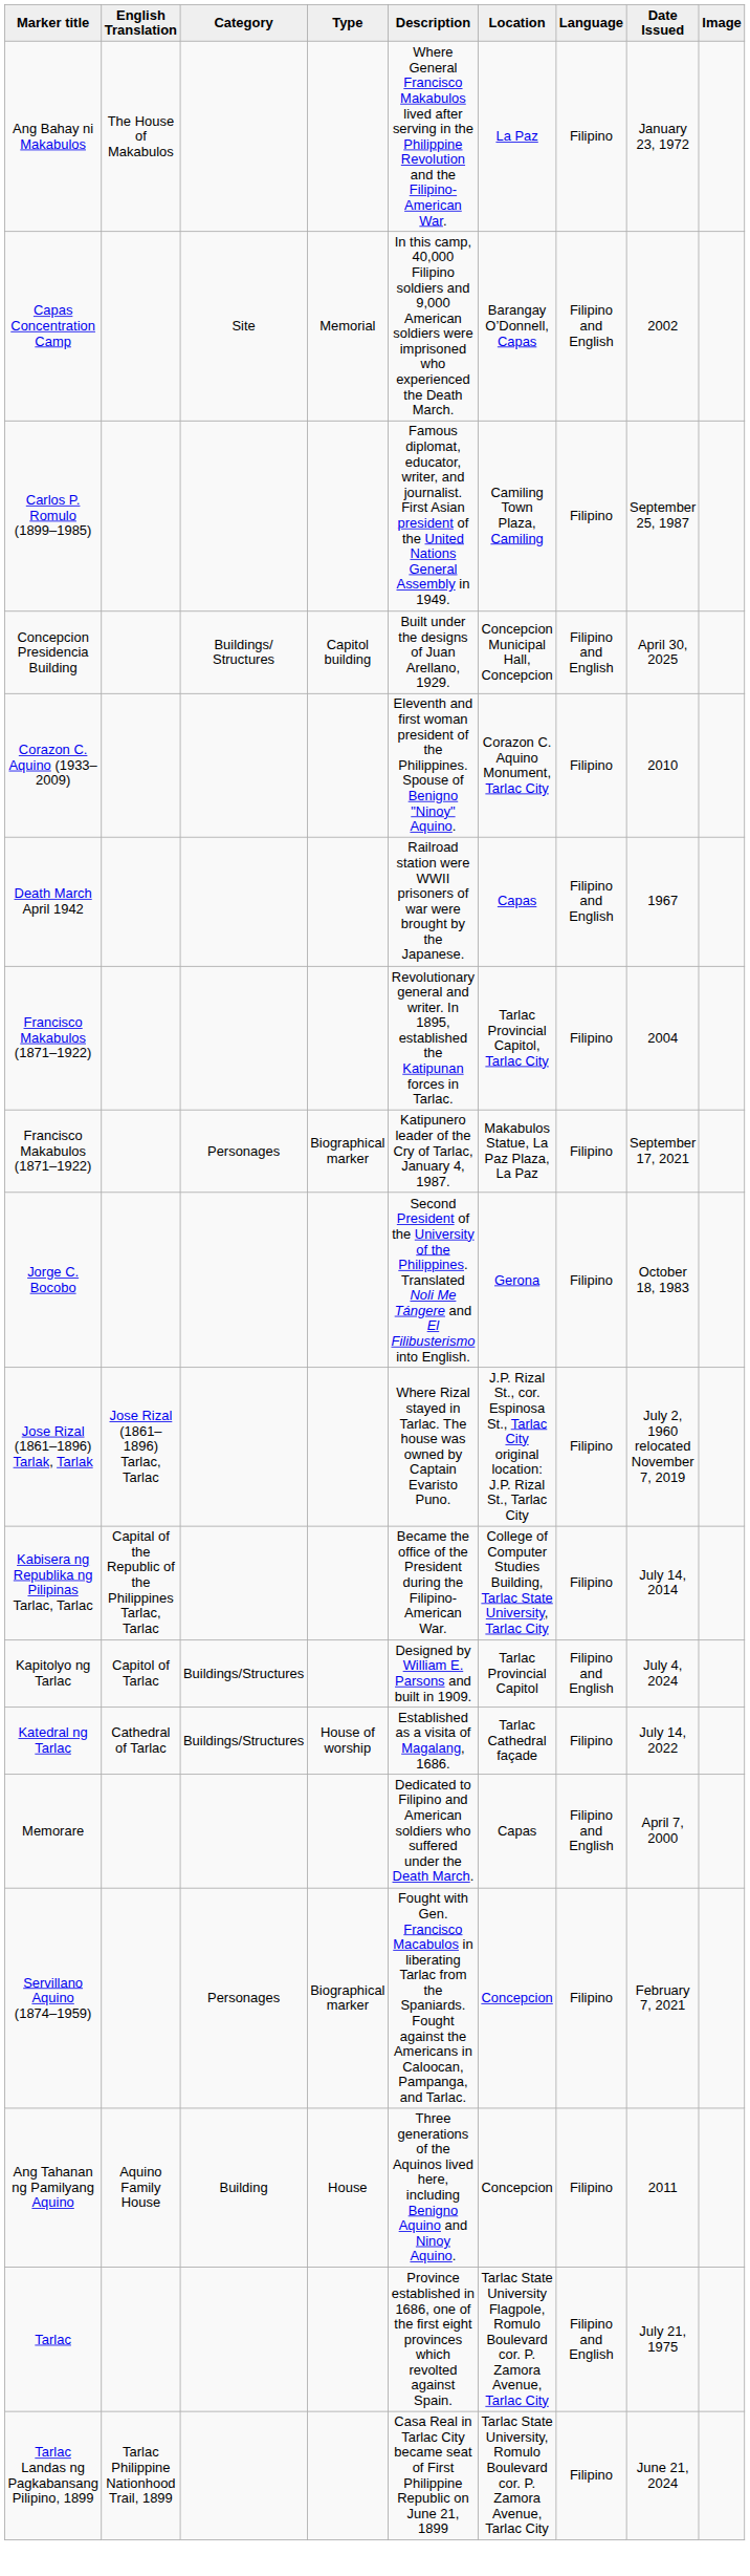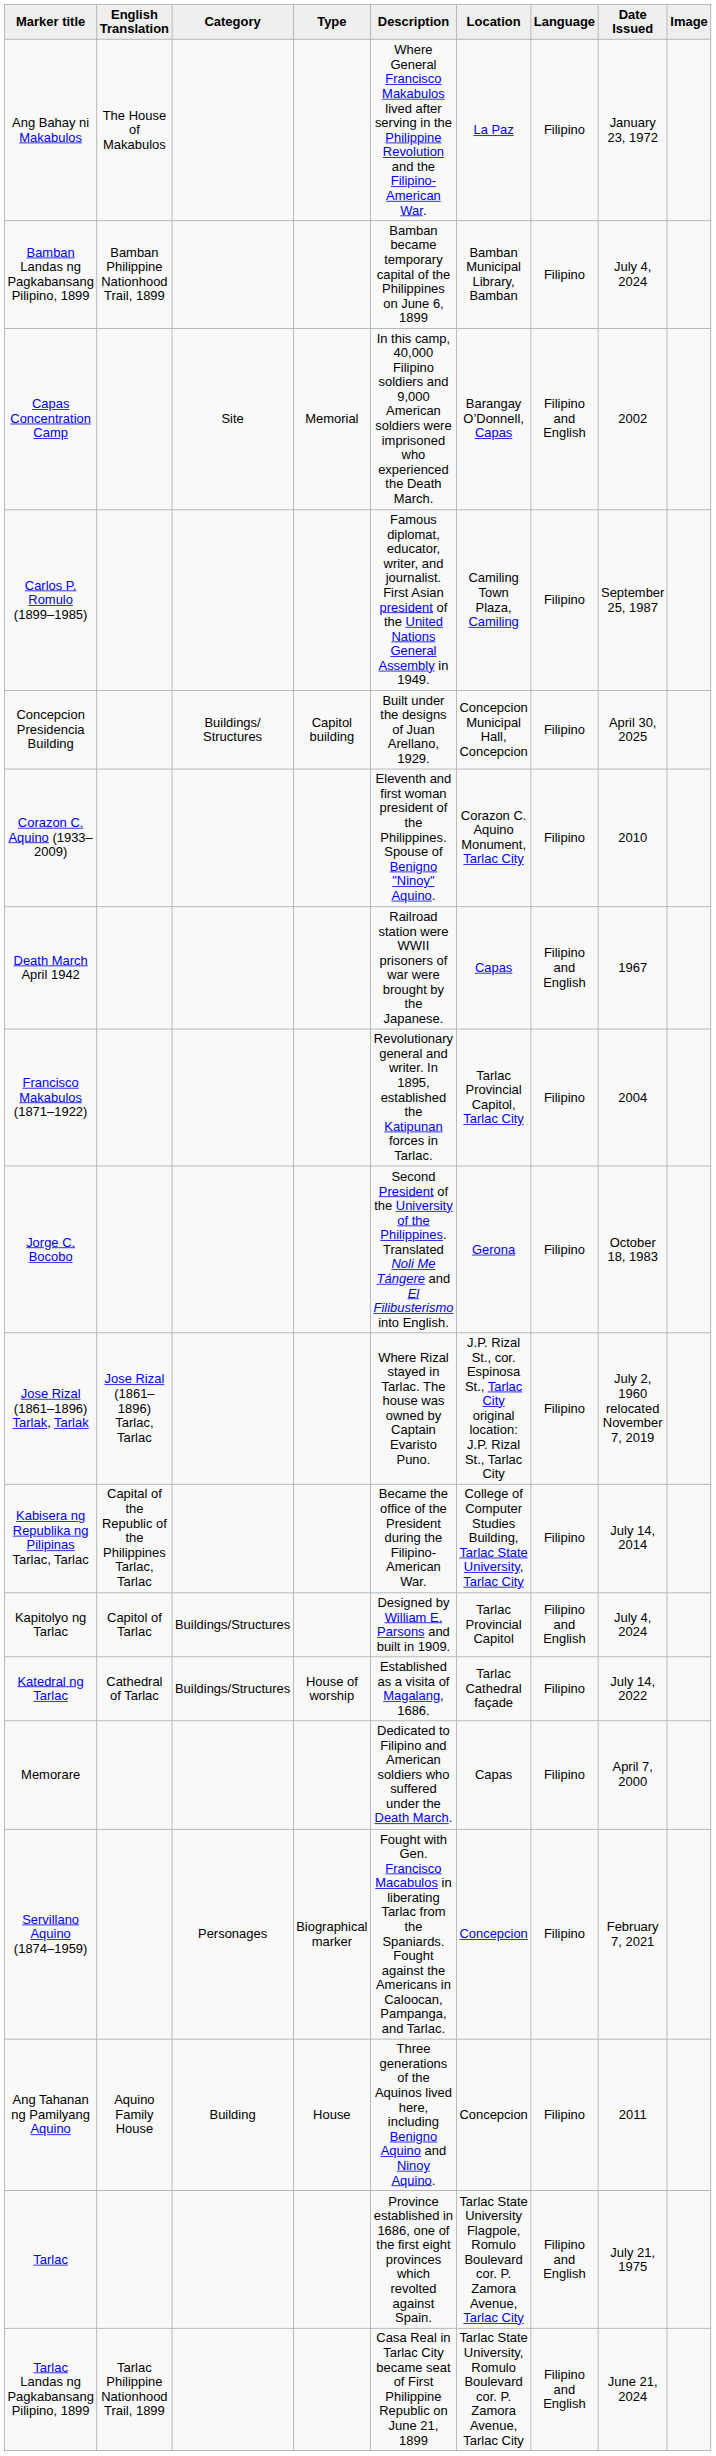+ row: Bamban Landas ng Pagkabansang Pilipino, 1899 | Bamban Philippine Nationhood Trail, 1899 | Bamban became temporary capital of the Philippines on June 6, 1899 | Bamban Municipal Library, Bamban | Filipino | July 4, 2024
Concepcion Presidencia Building | Language: Filipino and English -> Filipino
- row: Francisco Makabulos (1871–1922) | Personages | Biographical marker | Katipunero leader of the Cry of Tarlac, January 4, 1987. | Makabulos Statue, La Paz Plaza, La Paz | Filipino | September 17, 2021
Memorare | Language: Filipino and English -> Filipino
Tarlac Landas ng Pagkabansang Pilipino, 1899 | Language: Filipino -> Filipino and English
